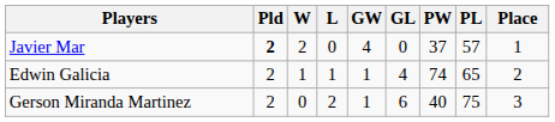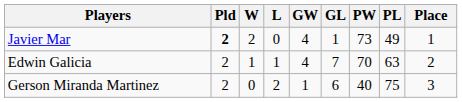Javier Mar | GL: 0 -> 1
Javier Mar | PW: 37 -> 73
Javier Mar | PL: 57 -> 49
Edwin Galicia | GW: 1 -> 4
Edwin Galicia | GL: 4 -> 7
Edwin Galicia | PW: 74 -> 70
Edwin Galicia | PL: 65 -> 63
